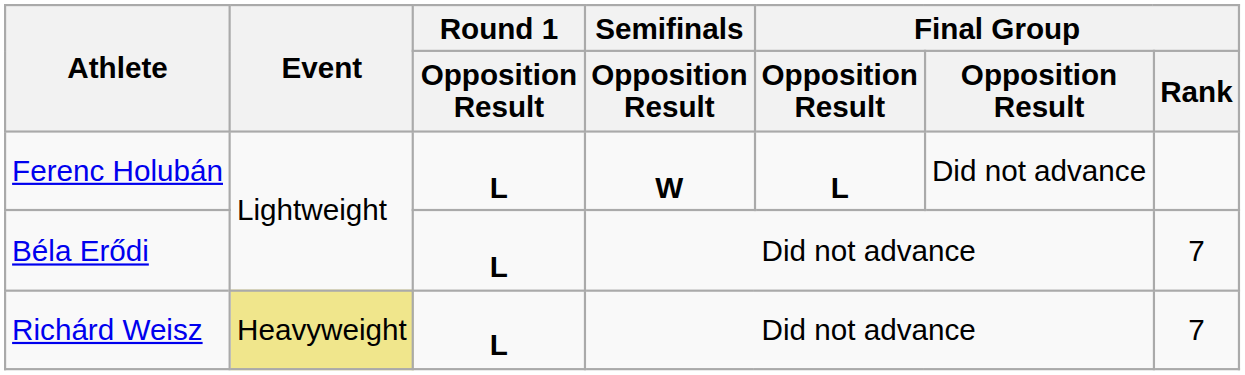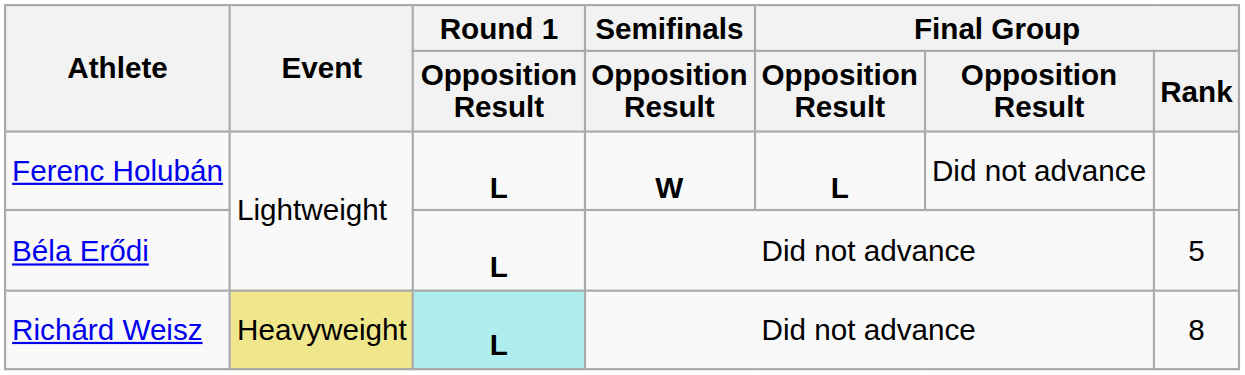Béla Erődi | Final Group / Rank: 7 -> 5
Richárd Weisz | Round 1 / Opposition Result: no background -> paleturquoise background
Richárd Weisz | Final Group / Rank: 7 -> 8
